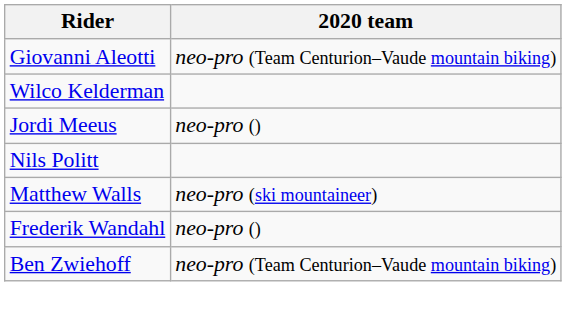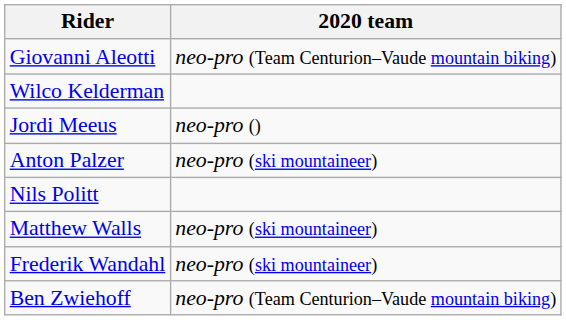+ row: Anton Palzer | neo-pro (ski mountaineer)
Frederik Wandahl | 2020 team: neo-pro () -> neo-pro (ski mountaineer)
